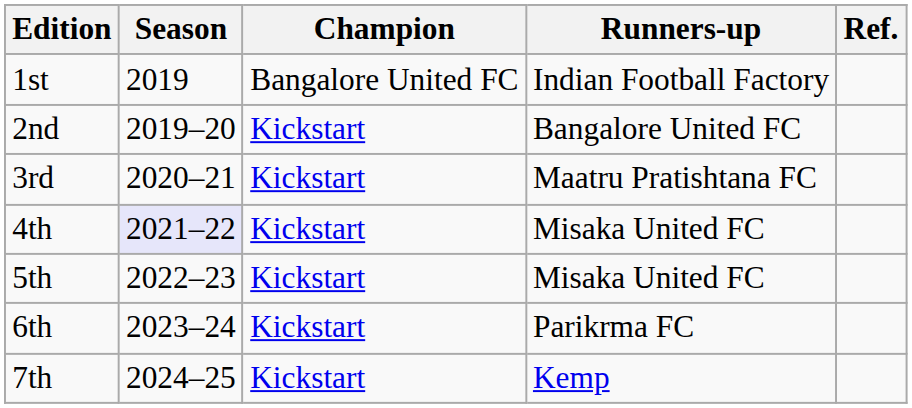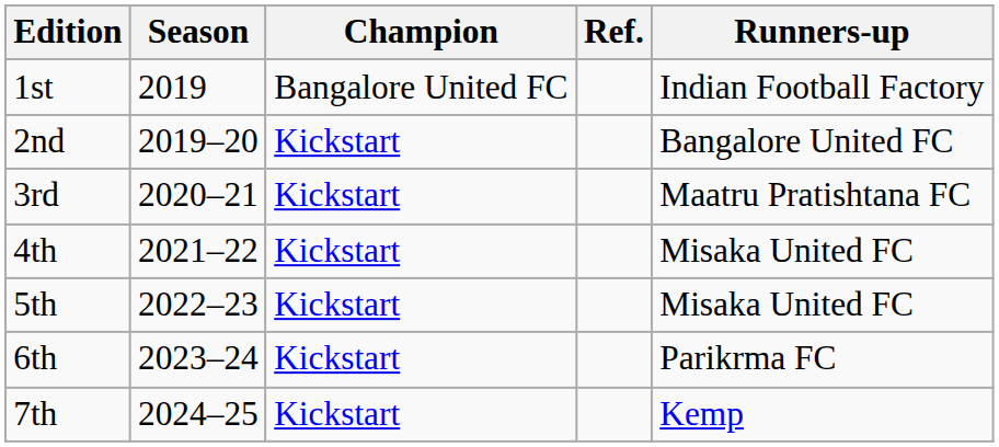columns swapped: Runners-up <-> Ref.
4th | Season: lavender background -> no background
